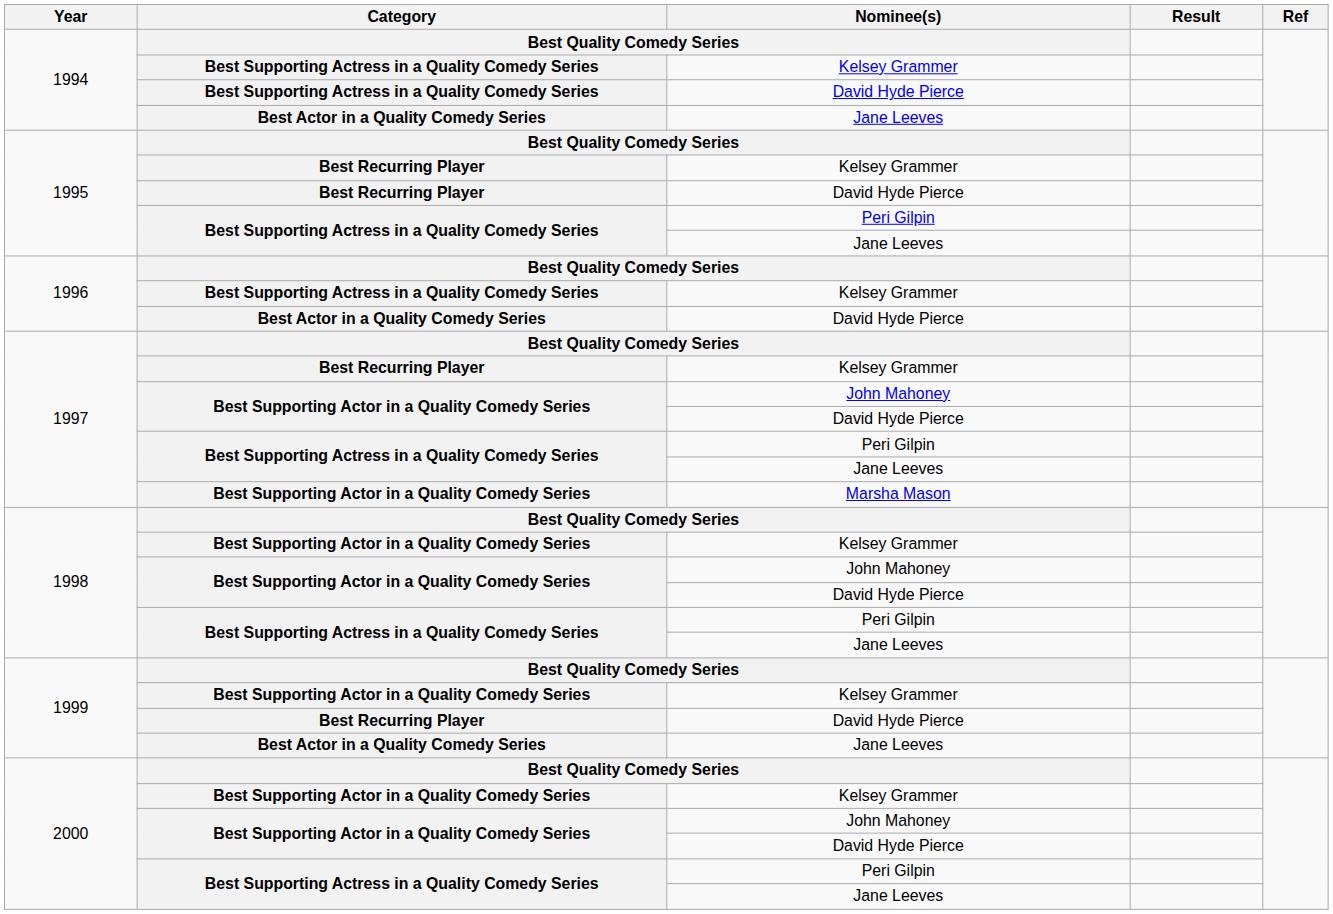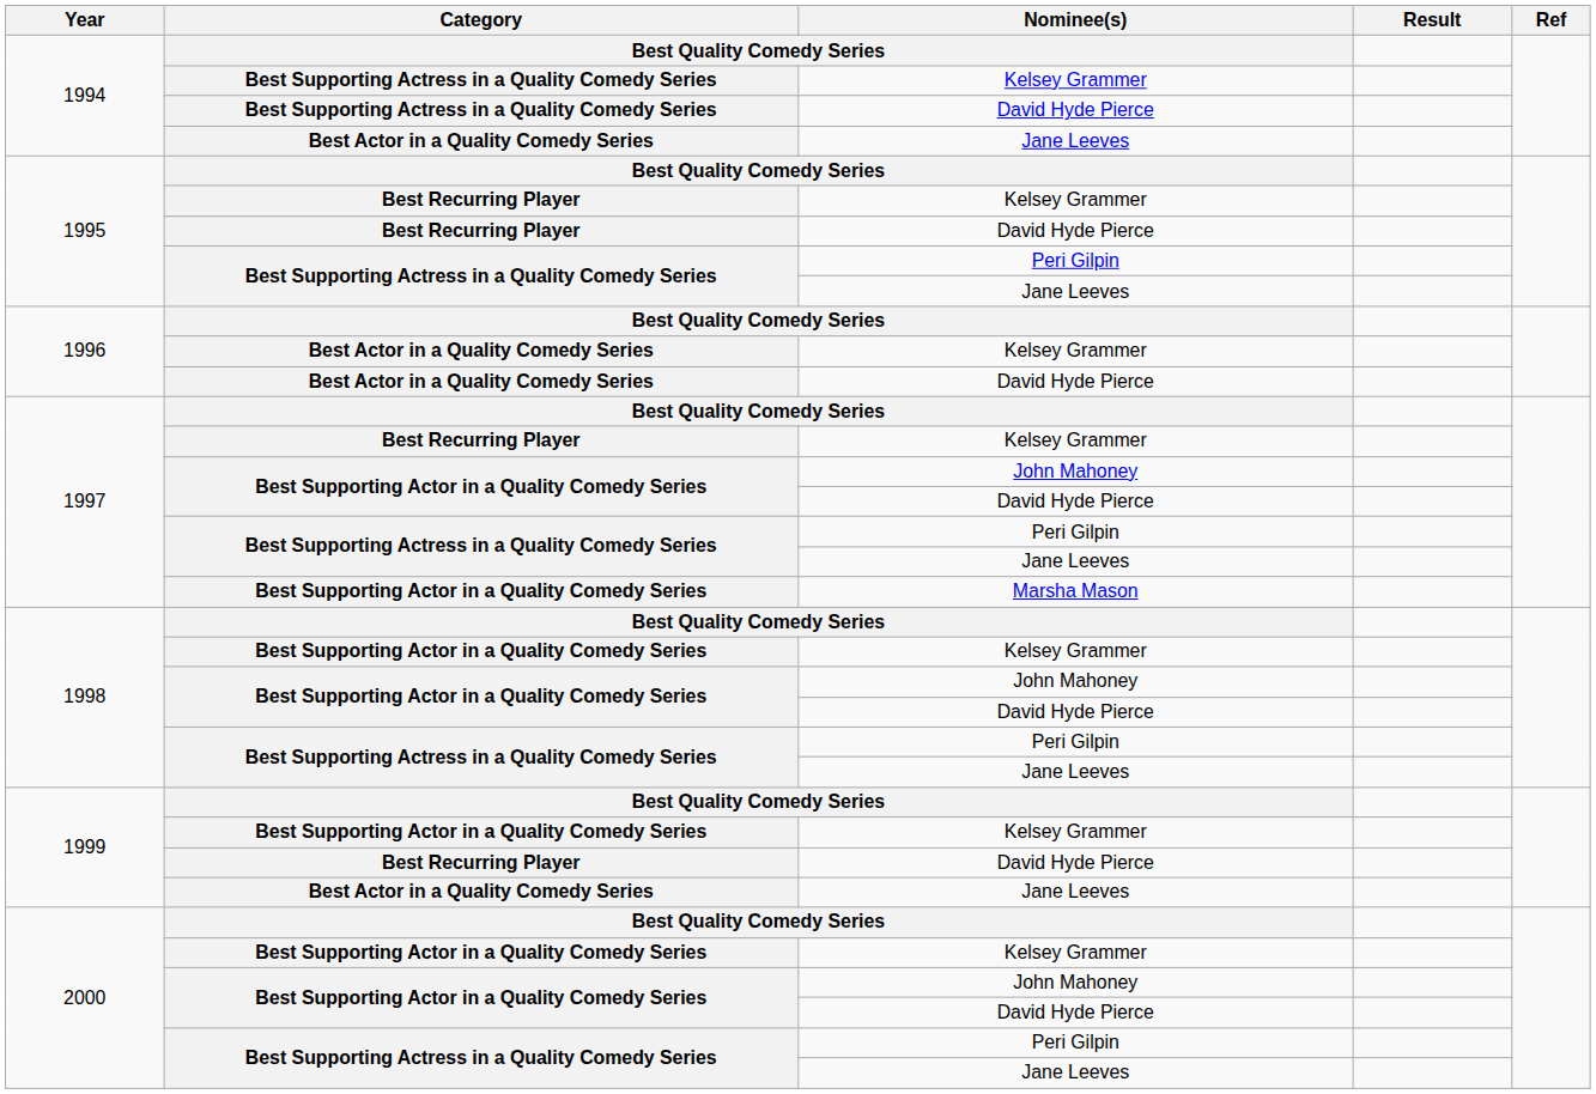1996 / Kelsey Grammer | Category: Best Supporting Actress in a Quality Comedy Series -> Best Actor in a Quality Comedy Series
